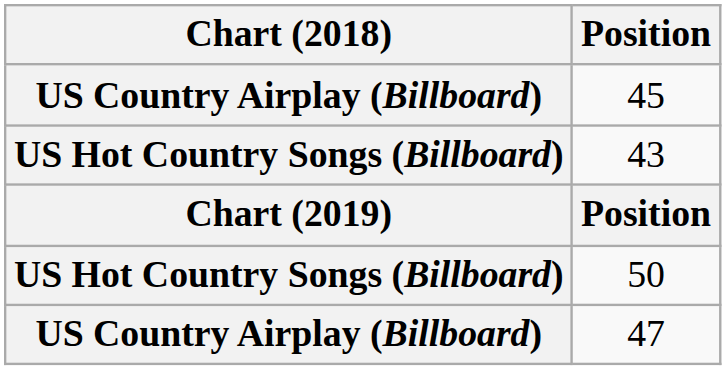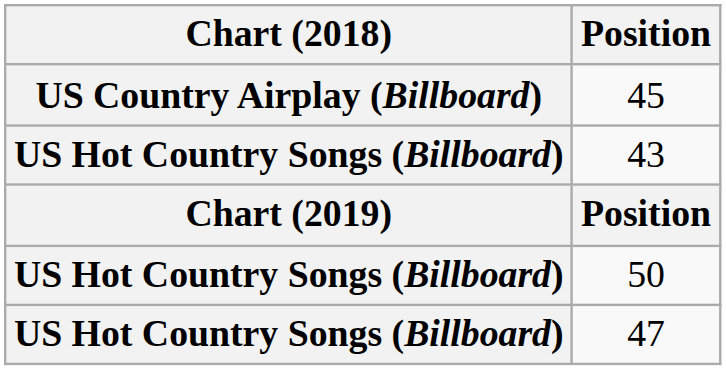47 | Chart (2018): US Country Airplay (Billboard) -> US Hot Country Songs (Billboard)
